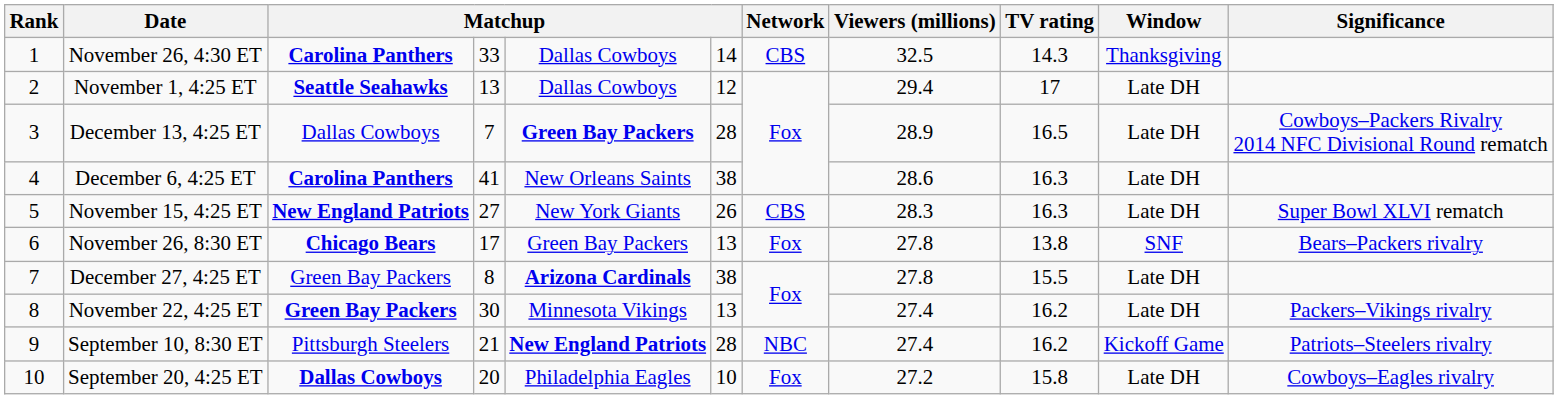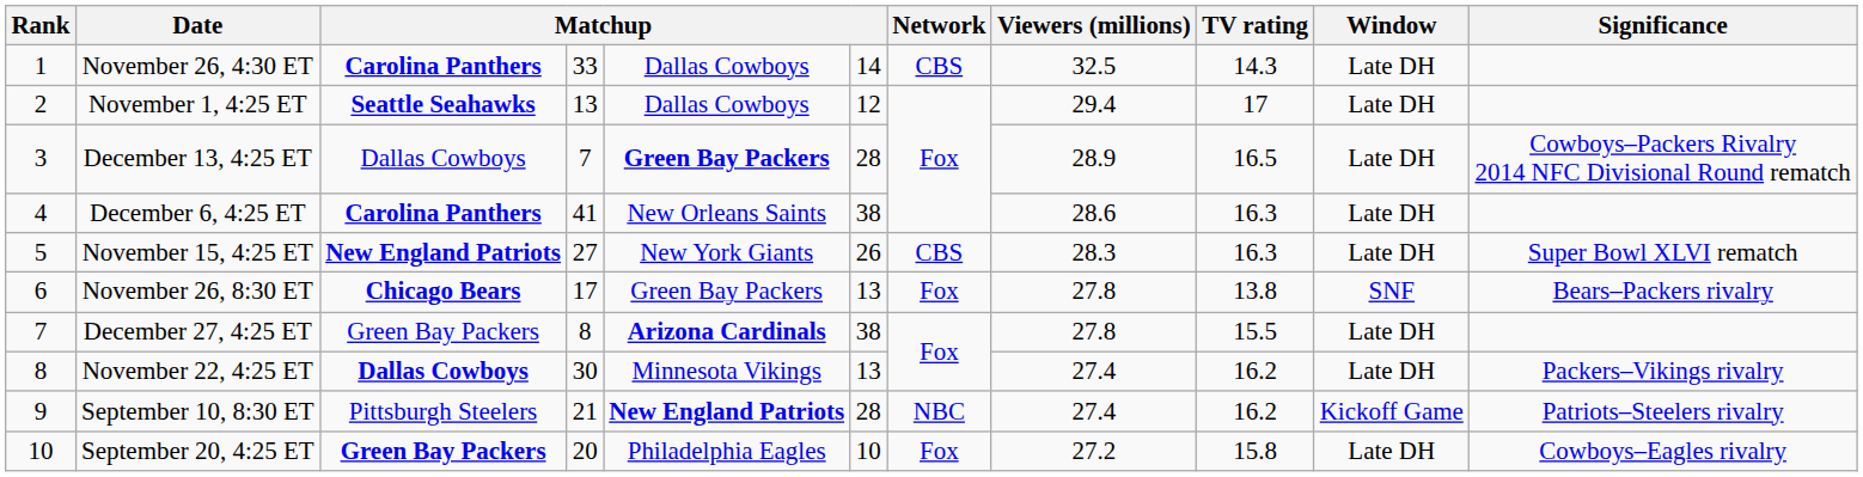November 26, 4:30 ET | Window: Thanksgiving -> Late DH
November 22, 4:25 ET | column 3: Green Bay Packers -> Dallas Cowboys
September 20, 4:25 ET | column 3: Dallas Cowboys -> Green Bay Packers
